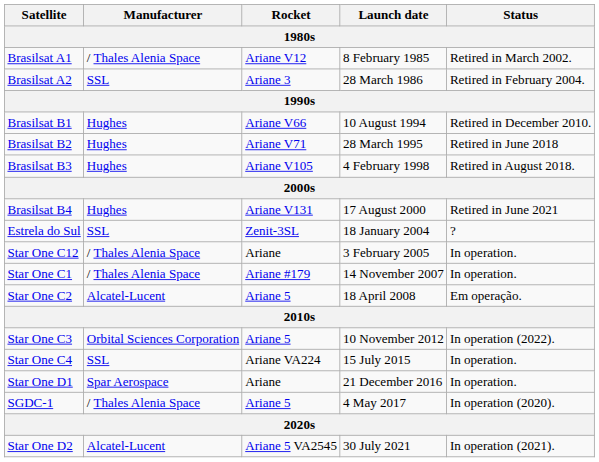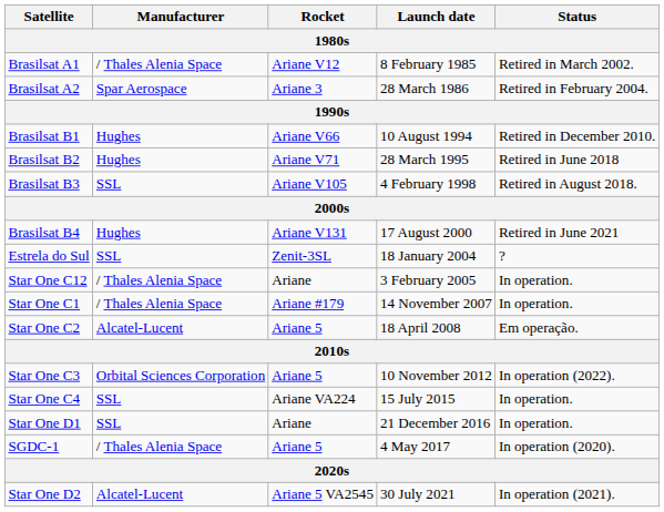Brasilsat A2 | Manufacturer: SSL -> Spar Aerospace
Brasilsat B3 | Manufacturer: Hughes -> SSL
Star One D1 | Manufacturer: Spar Aerospace -> SSL
